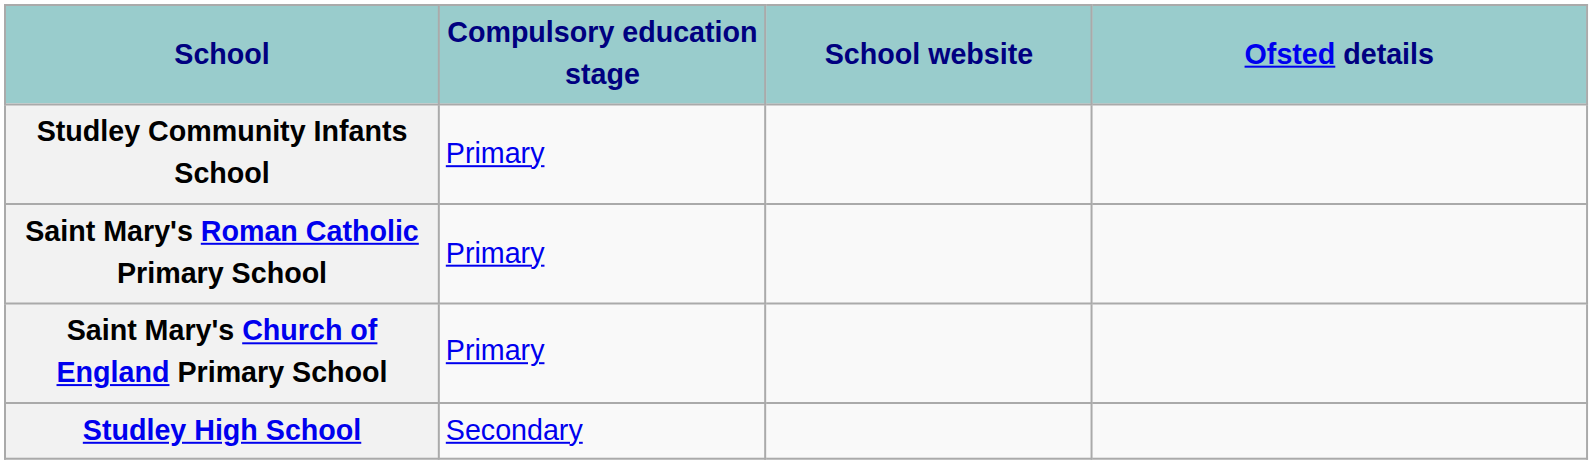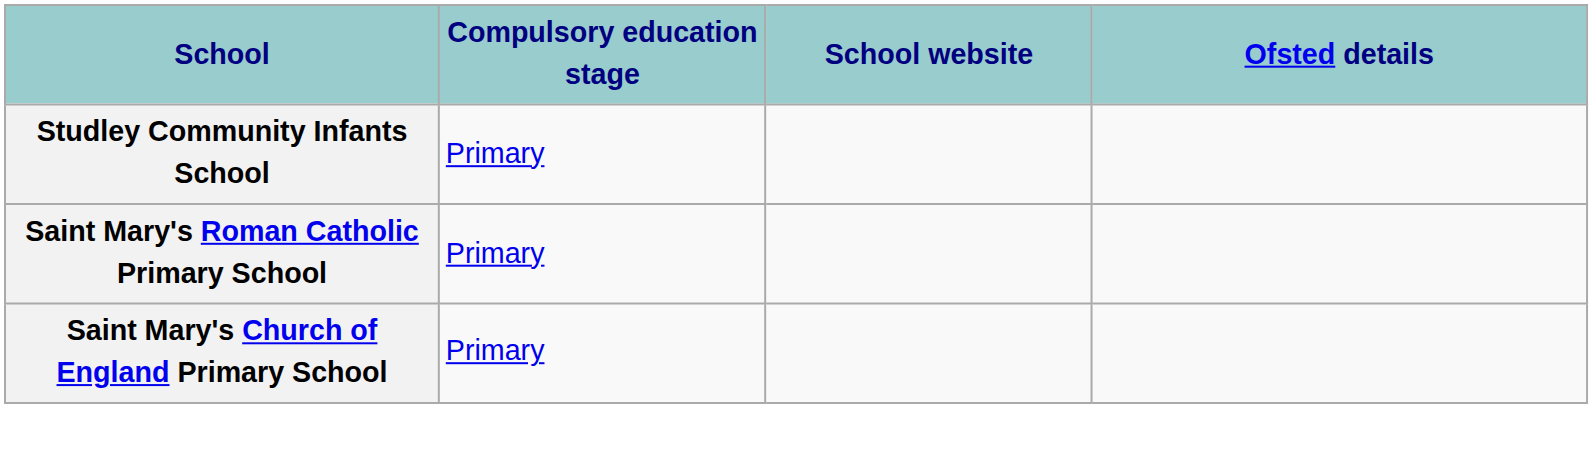- row: Studley High School | Secondary
